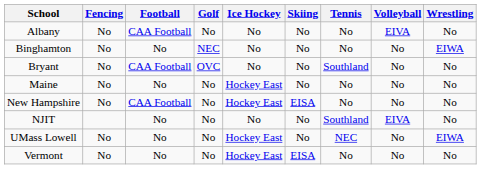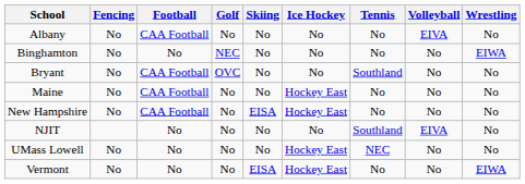columns swapped: Ice Hockey <-> Skiing
Maine | Football: No -> CAA Football
UMass Lowell | Wrestling: EIWA -> No
Vermont | Wrestling: No -> EIWA
